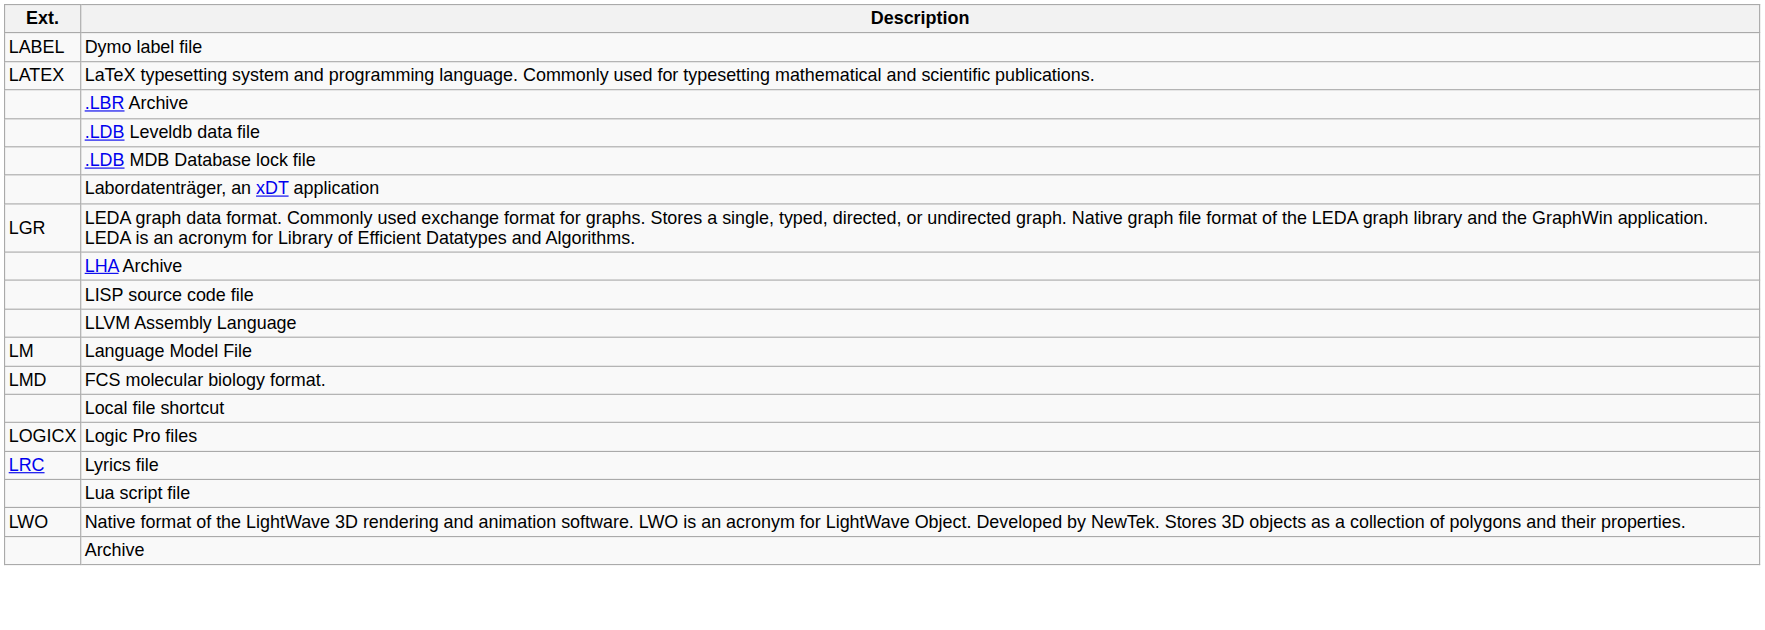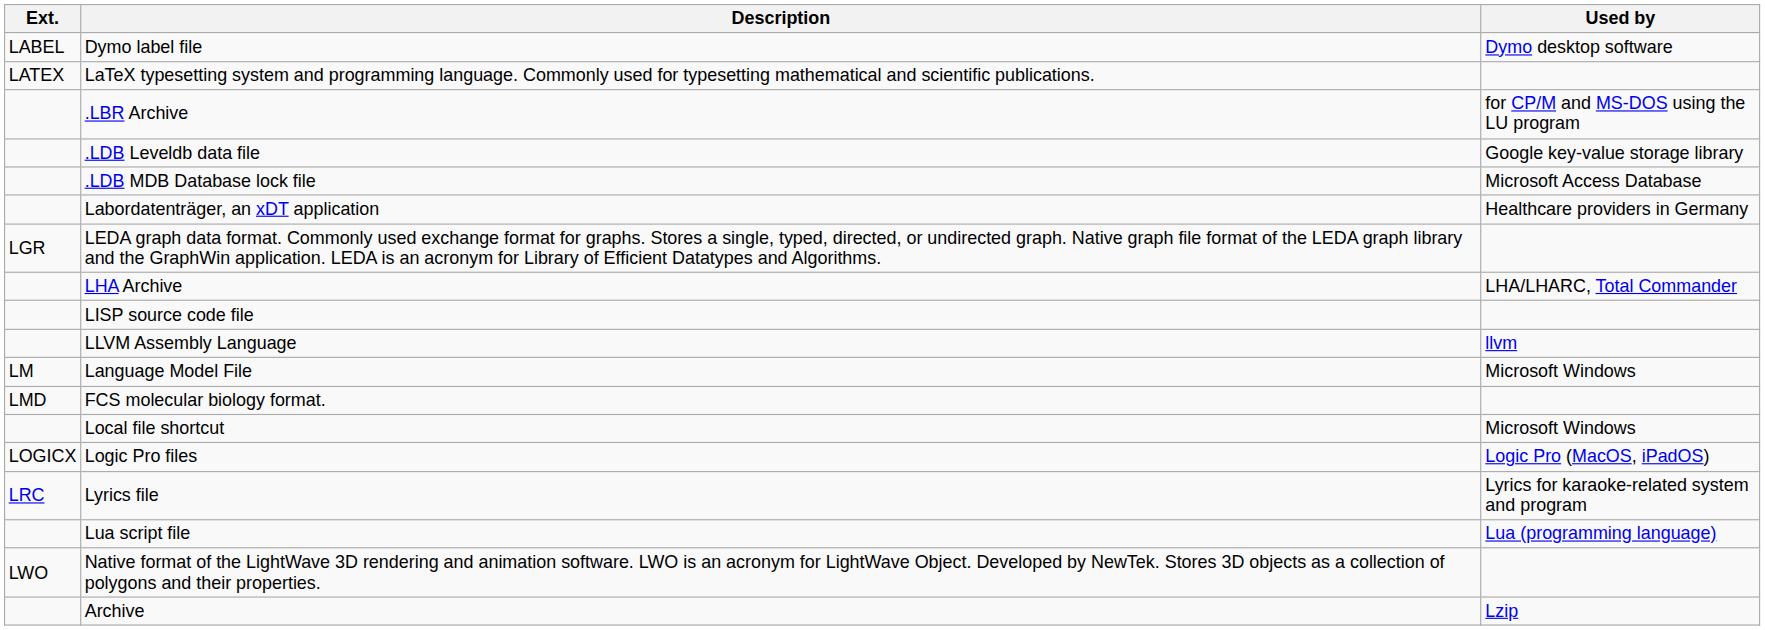+ column: Used by | Dymo desktop software | for CP/M and MS-DOS using the LU program | Google key-value storage library | Microsoft Access Database | Healthcare providers in Germany | LHA/LHARC, Total Commander | llvm | Microsoft Windows | Microsoft Windows | Logic Pro (MacOS, iPadOS) | Lyrics for karaoke-related system and program | Lua (programming language) | Lzip
